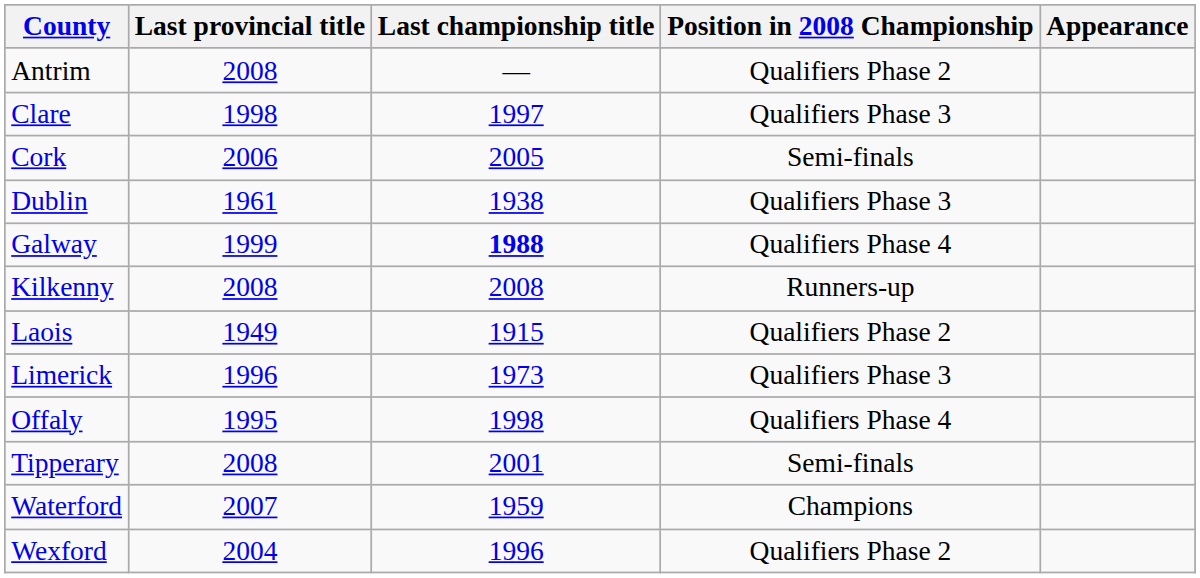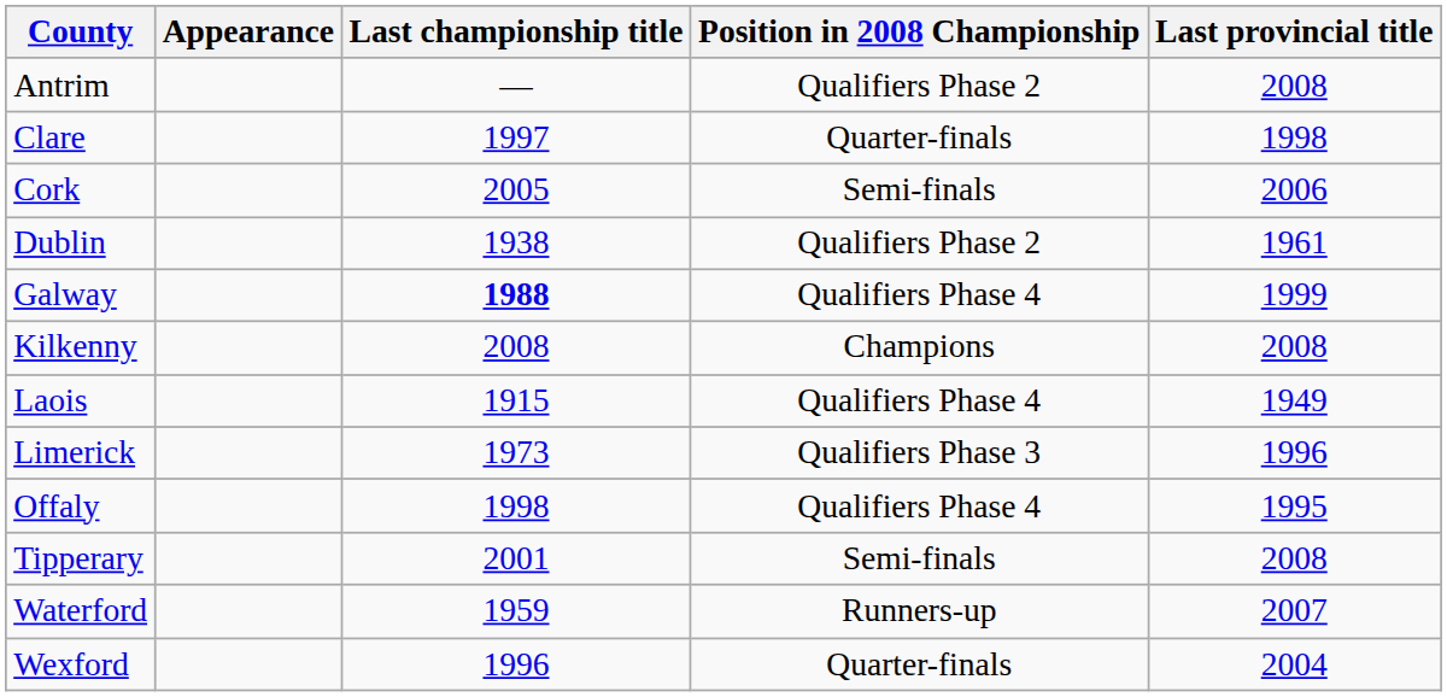columns swapped: Last provincial title <-> Appearance
Clare | Position in 2008 Championship: Qualifiers Phase 3 -> Quarter-finals
Dublin | Position in 2008 Championship: Qualifiers Phase 3 -> Qualifiers Phase 2
Kilkenny | Position in 2008 Championship: Runners-up -> Champions
Laois | Position in 2008 Championship: Qualifiers Phase 2 -> Qualifiers Phase 4
Waterford | Position in 2008 Championship: Champions -> Runners-up
Wexford | Position in 2008 Championship: Qualifiers Phase 2 -> Quarter-finals
